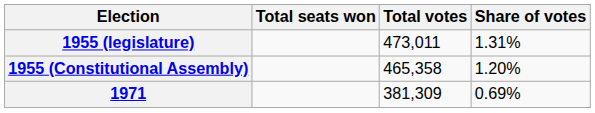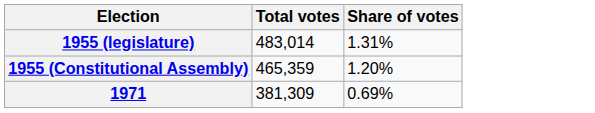- column: Total seats won
1955 (legislature) | Total votes: 473,011 -> 483,014
1955 (Constitutional Assembly) | Total votes: 465,358 -> 465,359
